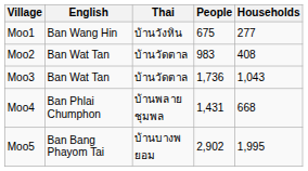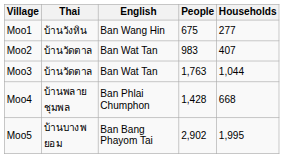columns swapped: English <-> Thai
Moo2 | Households: 408 -> 407
Moo3 | People: 1,736 -> 1,763
Moo3 | Households: 1,043 -> 1,044
Moo4 | People: 1,431 -> 1,428
